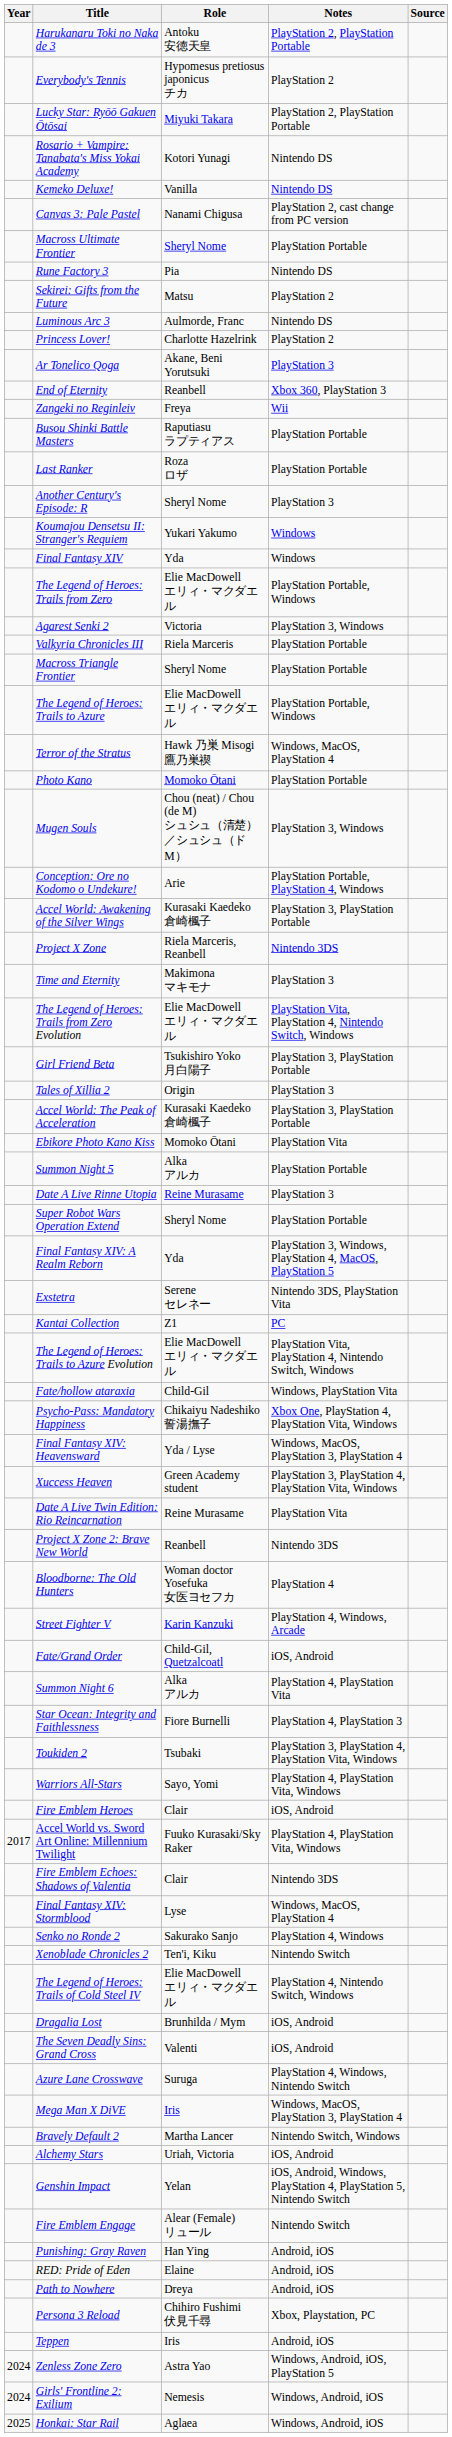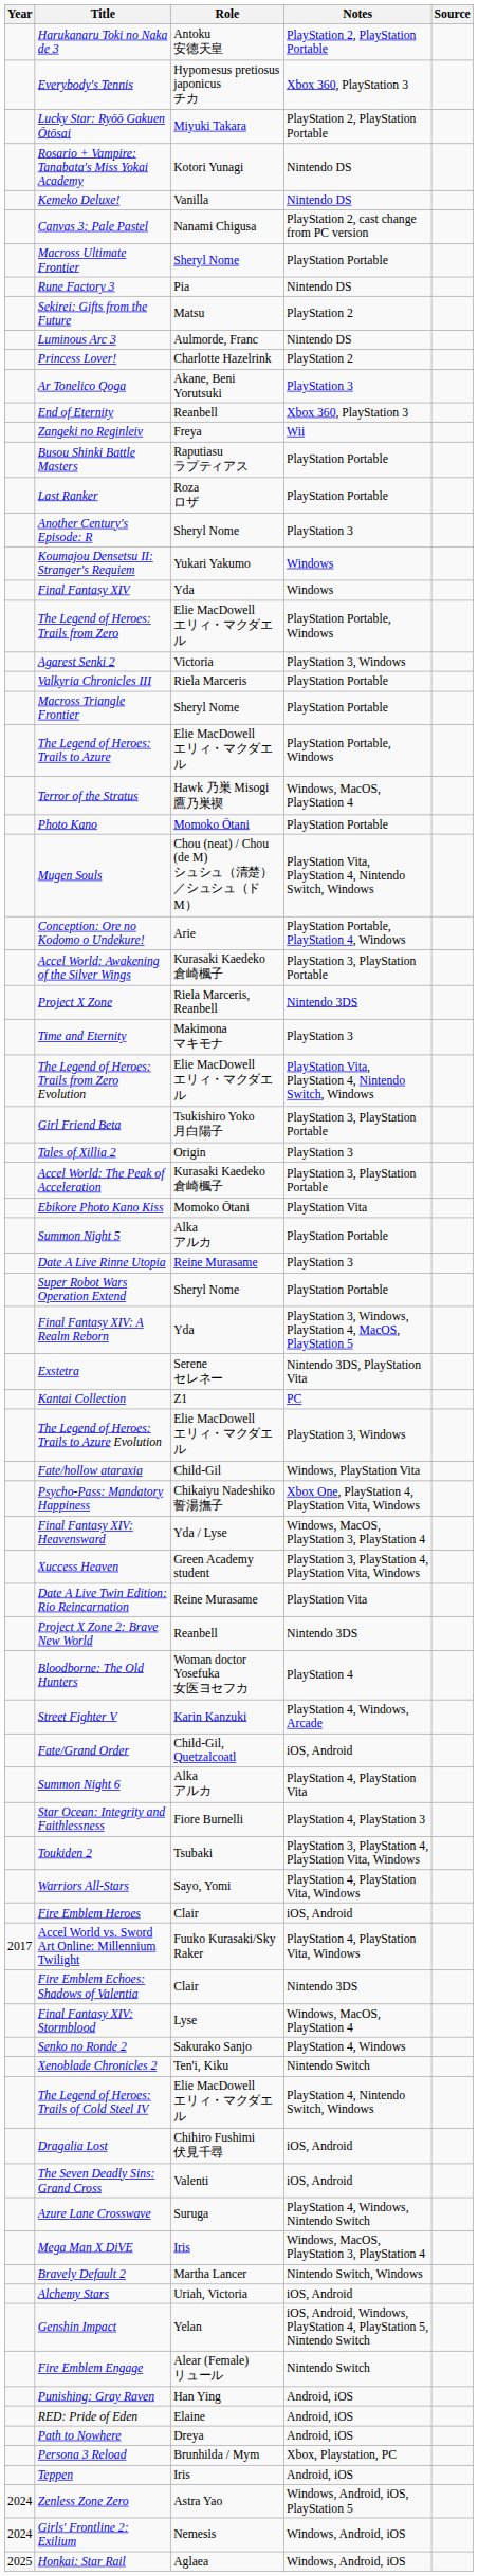Everybody's Tennis | Notes: PlayStation 2 -> Xbox 360, PlayStation 3
Mugen Souls | Notes: PlayStation 3, Windows -> PlayStation Vita, PlayStation 4, Nintendo Switch, Windows
The Legend of Heroes: Trails to Azure Evolution | Notes: PlayStation Vita, PlayStation 4, Nintendo Switch, Windows -> PlayStation 3, Windows
Dragalia Lost | Role: Brunhilda / Mym -> Chihiro Fushimi 伏見千尋
Persona 3 Reload | Role: Chihiro Fushimi 伏見千尋 -> Brunhilda / Mym
